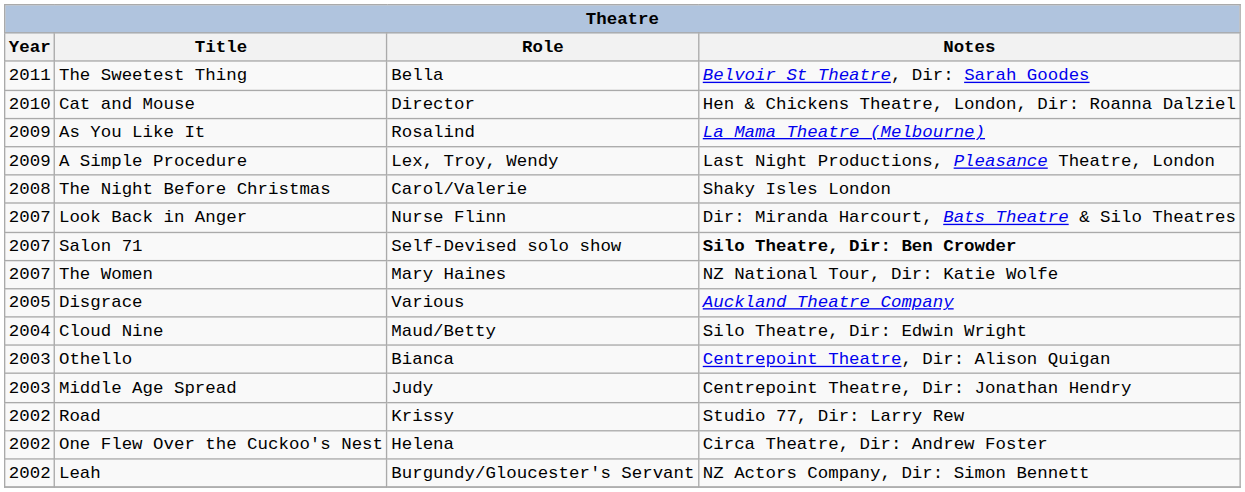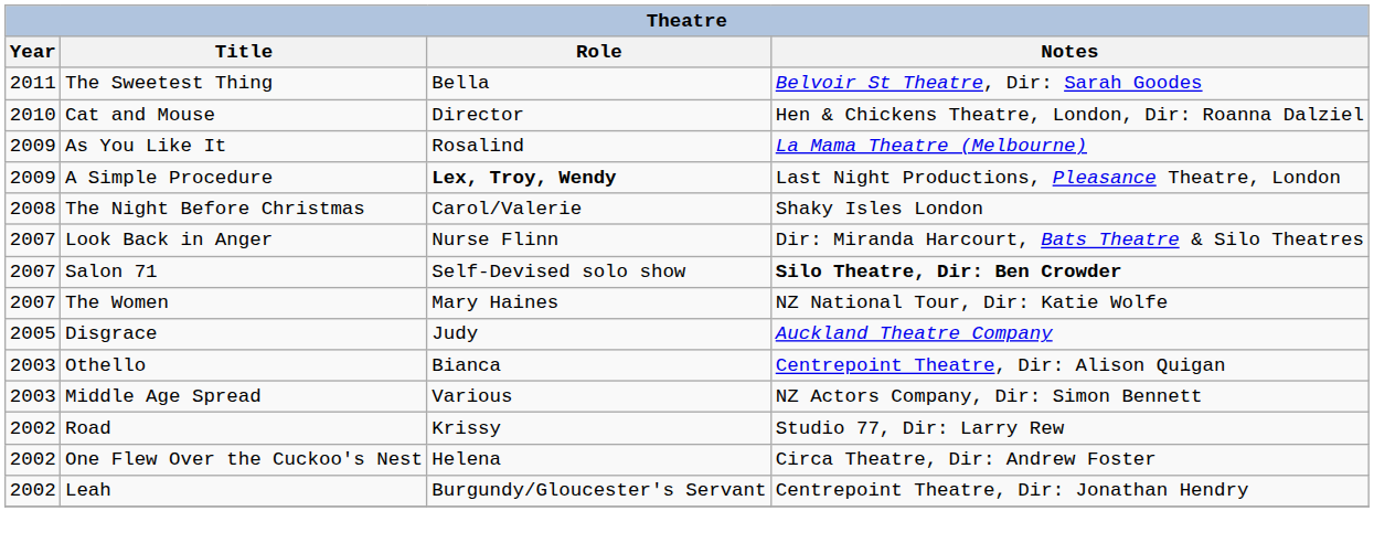A Simple Procedure | Role: normal -> bold
Disgrace | Role: Various -> Judy
- row: 2004 | Cloud Nine | Maud/Betty | Silo Theatre, Dir: Edwin Wright
Middle Age Spread | Role: Judy -> Various
Middle Age Spread | Notes: Centrepoint Theatre, Dir: Jonathan Hendry -> NZ Actors Company, Dir: Simon Bennett
Leah | Notes: NZ Actors Company, Dir: Simon Bennett -> Centrepoint Theatre, Dir: Jonathan Hendry
